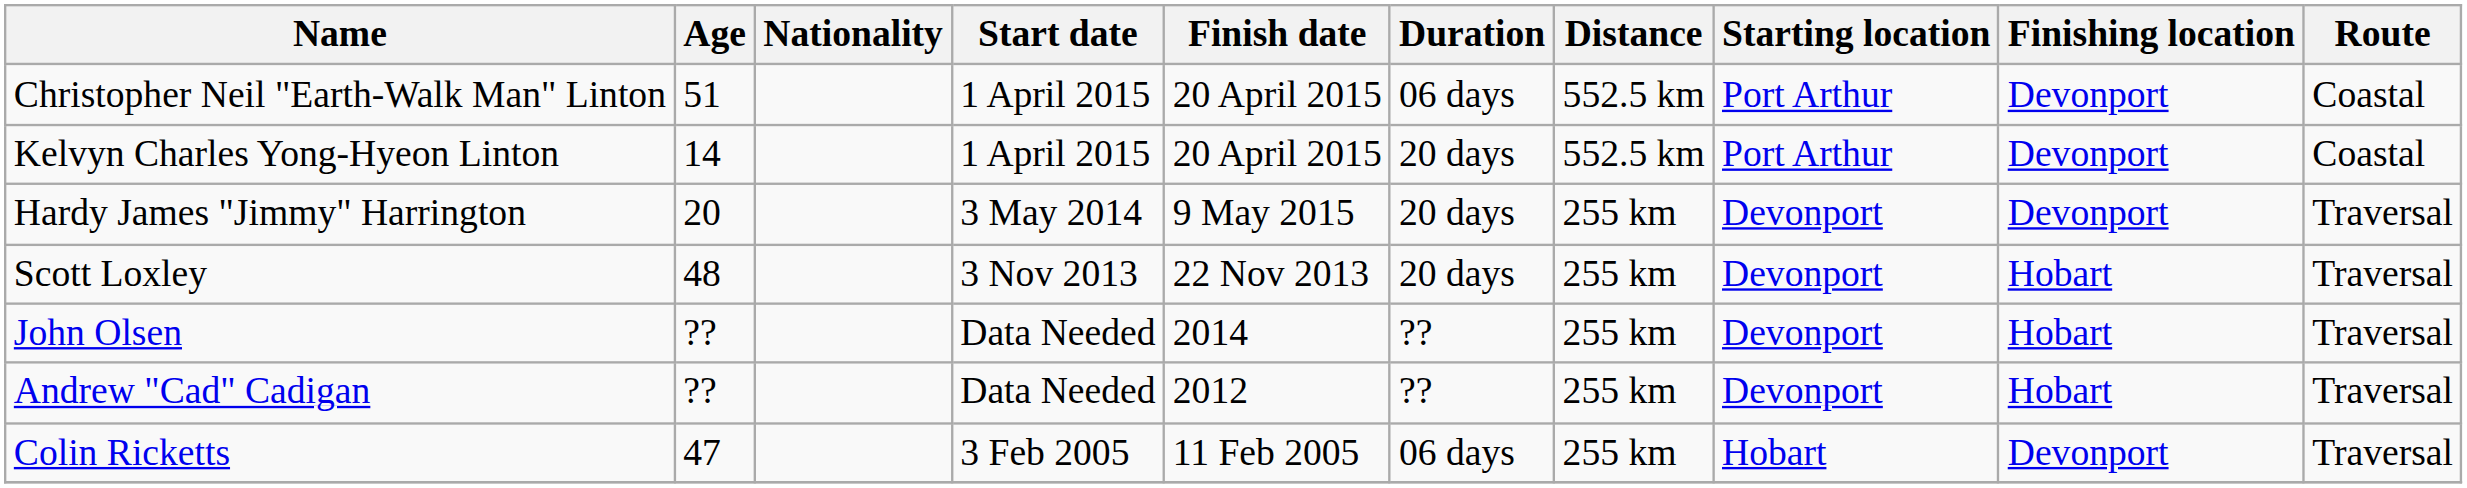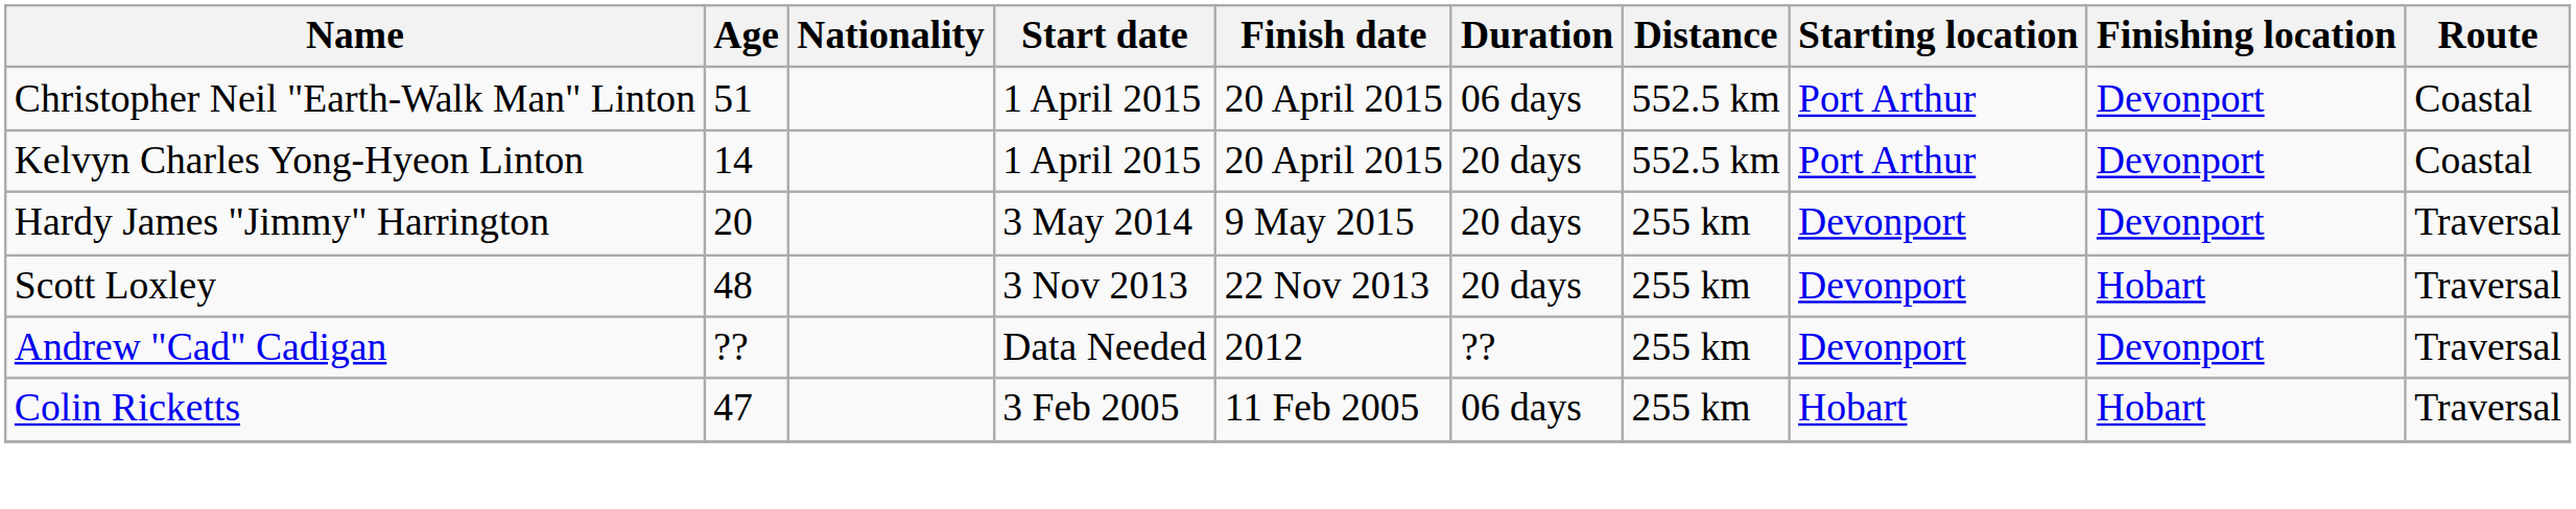- row: John Olsen | ?? | Data Needed | 2014 | ?? | 255 km | Devonport | Hobart | Traversal
Andrew "Cad" Cadigan | Finishing location: Hobart -> Devonport
Colin Ricketts | Finishing location: Devonport -> Hobart
